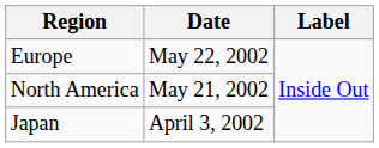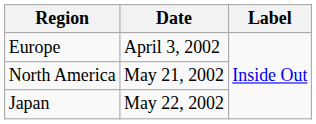Europe | Date: May 22, 2002 -> April 3, 2002
Japan | Date: April 3, 2002 -> May 22, 2002
